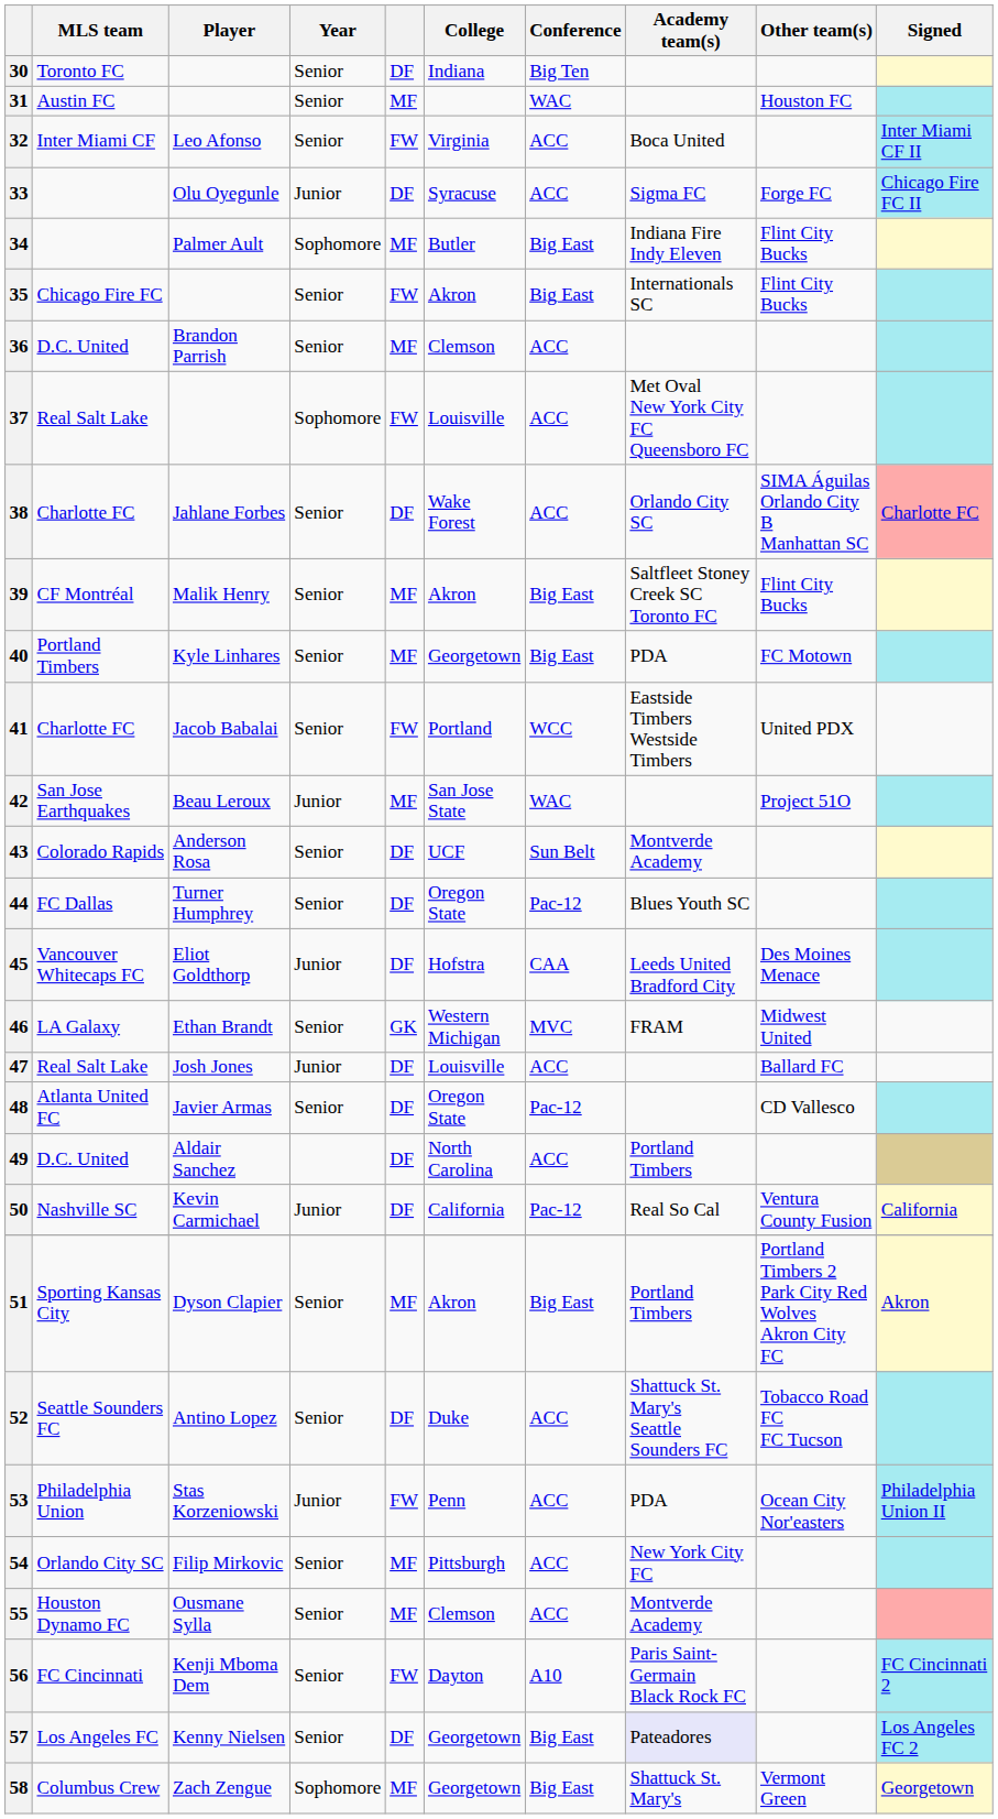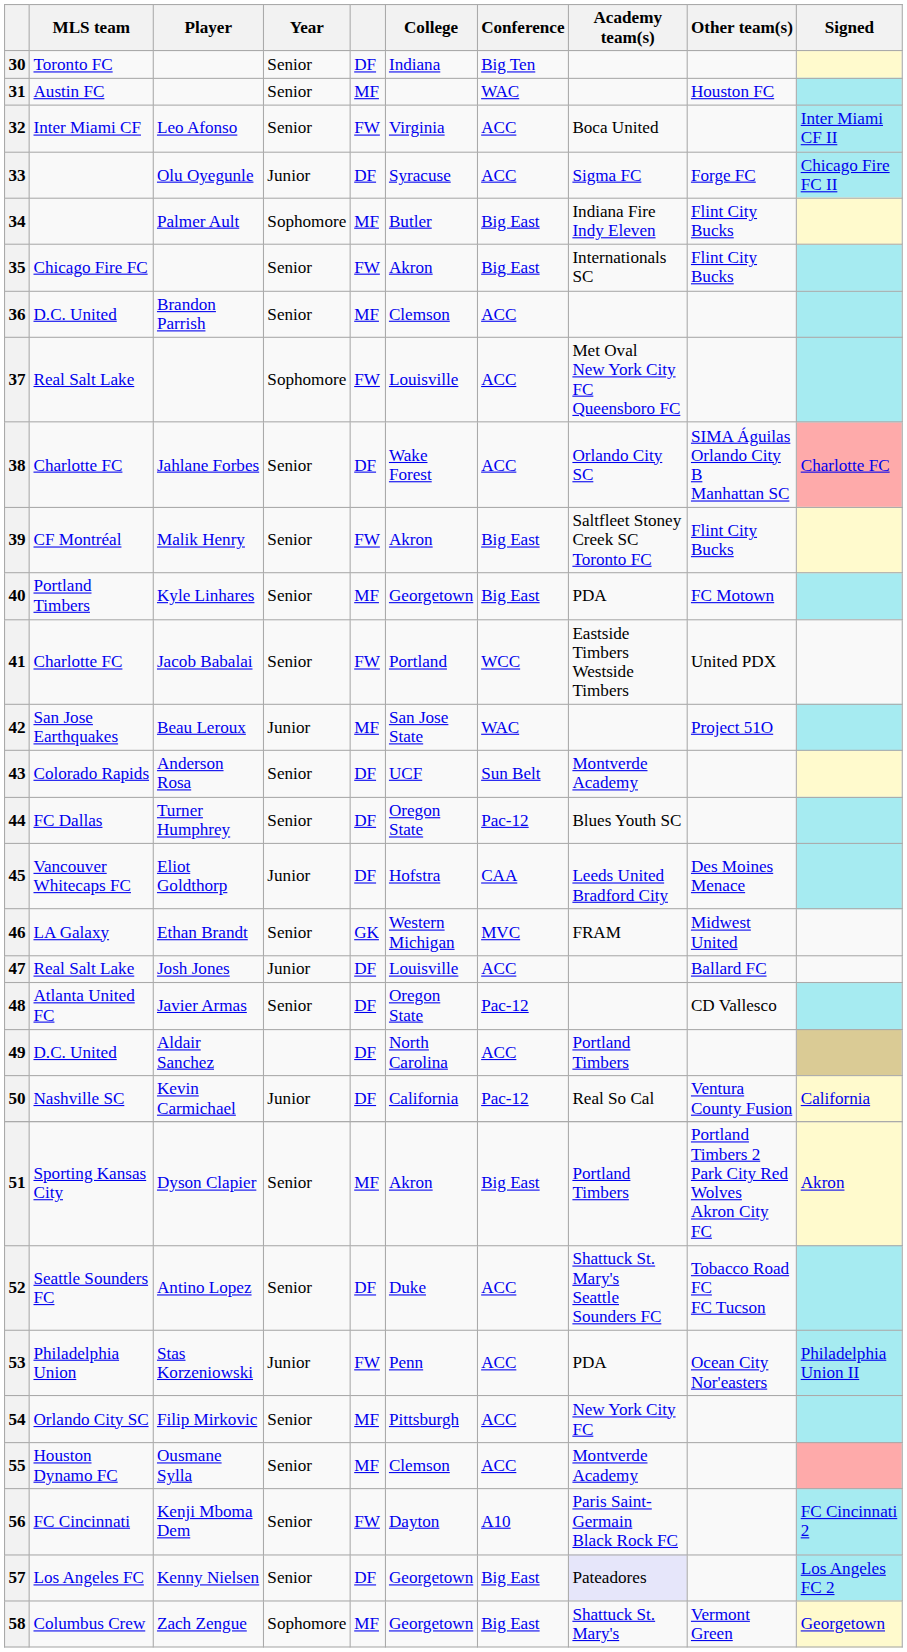39 | column 5: MF -> FW
